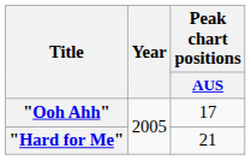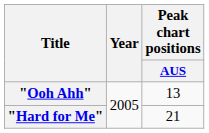"Ooh Ahh" | Peak chart positions / AUS: 17 -> 13
